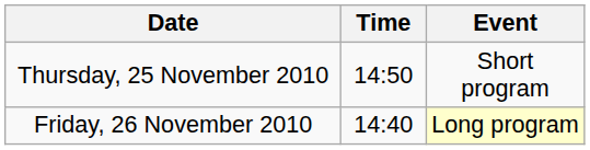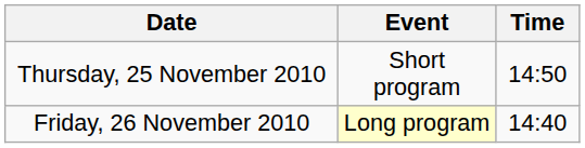columns swapped: Time <-> Event
